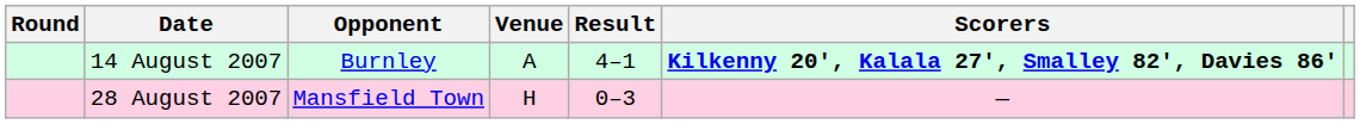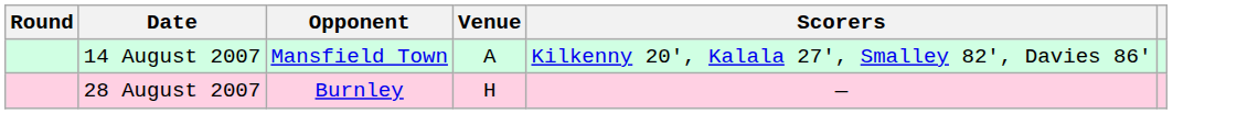- column: Result | 4–1 | 0–3
14 August 2007 | Opponent: Burnley -> Mansfield Town
14 August 2007 | Scorers: bold -> normal
28 August 2007 | Opponent: Mansfield Town -> Burnley
